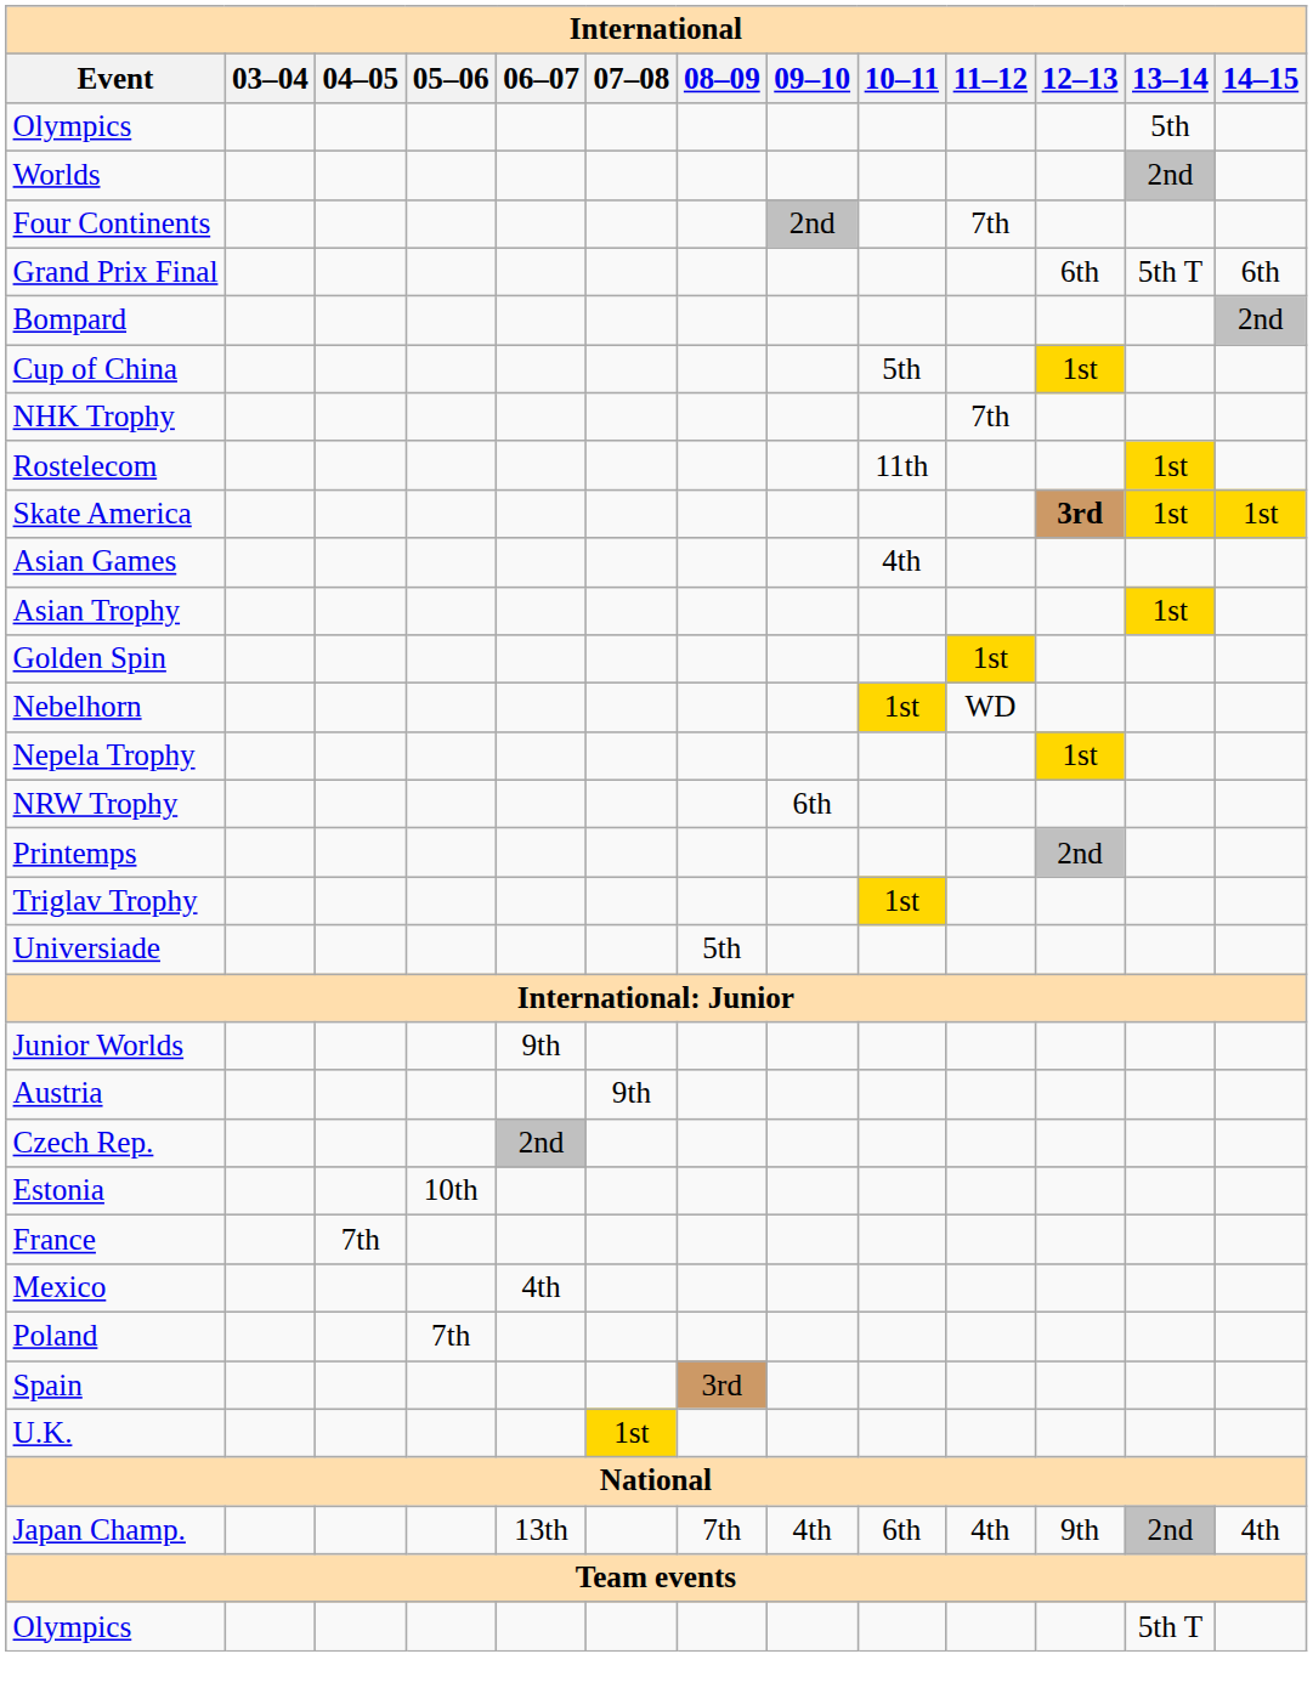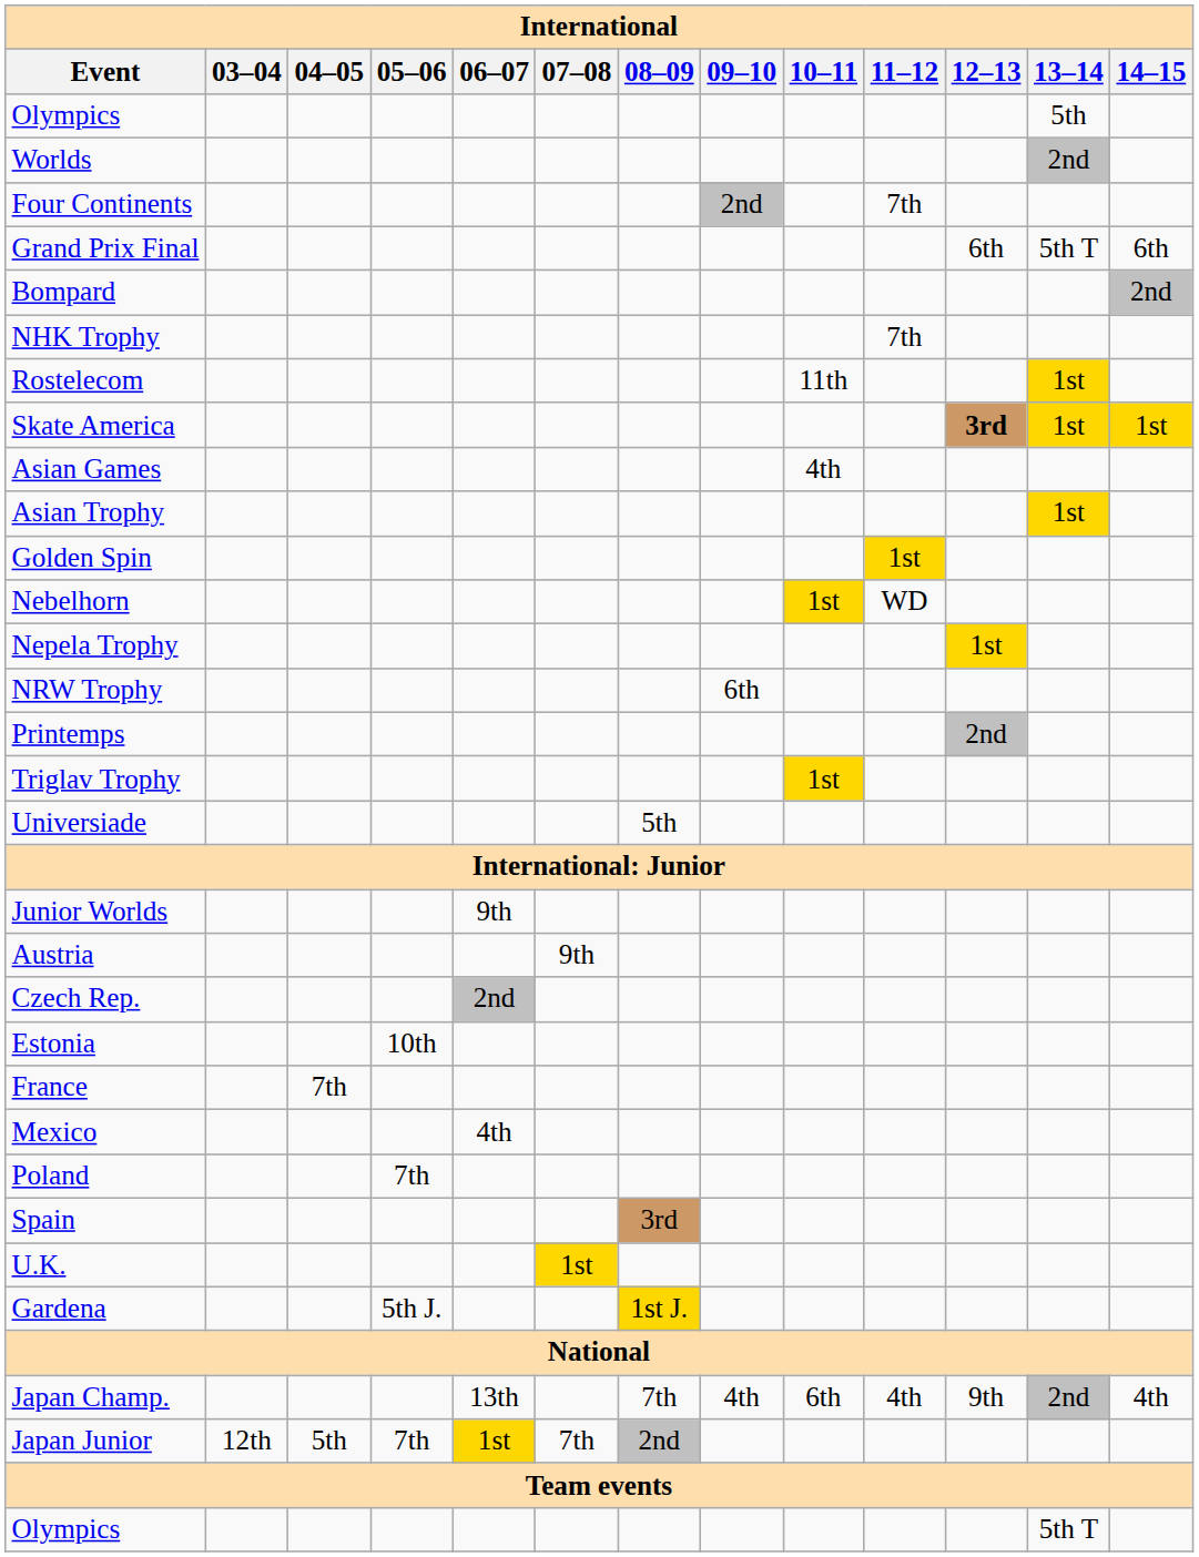- row: Cup of China | 5th | 1st
+ row: Gardena | 5th J. | 1st J.
+ row: Japan Junior | 12th | 5th | 7th | 1st | 7th | 2nd
